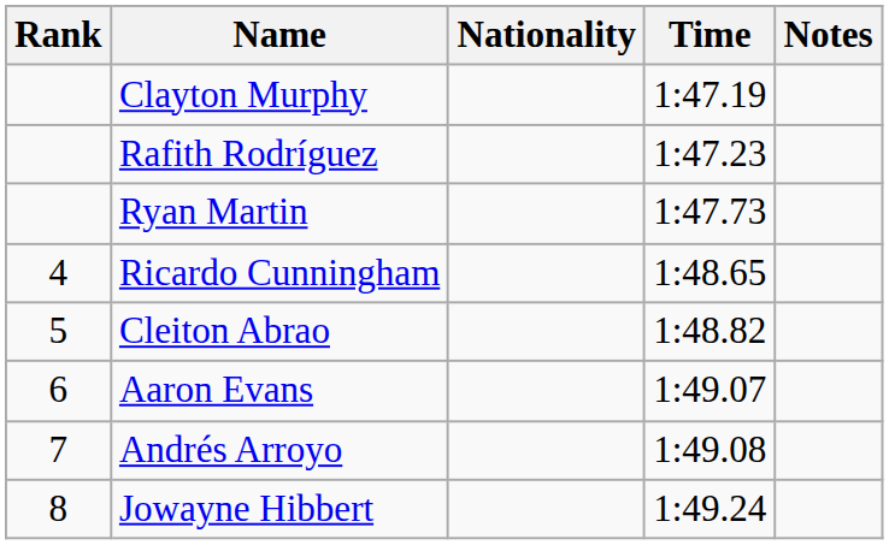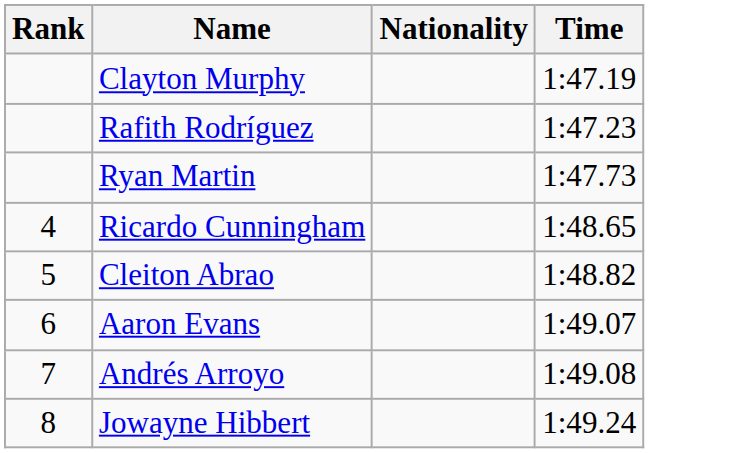- column: Notes
